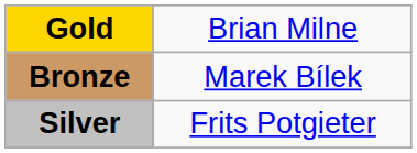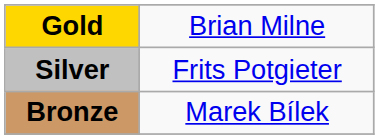rows swapped: Silver <-> Bronze
